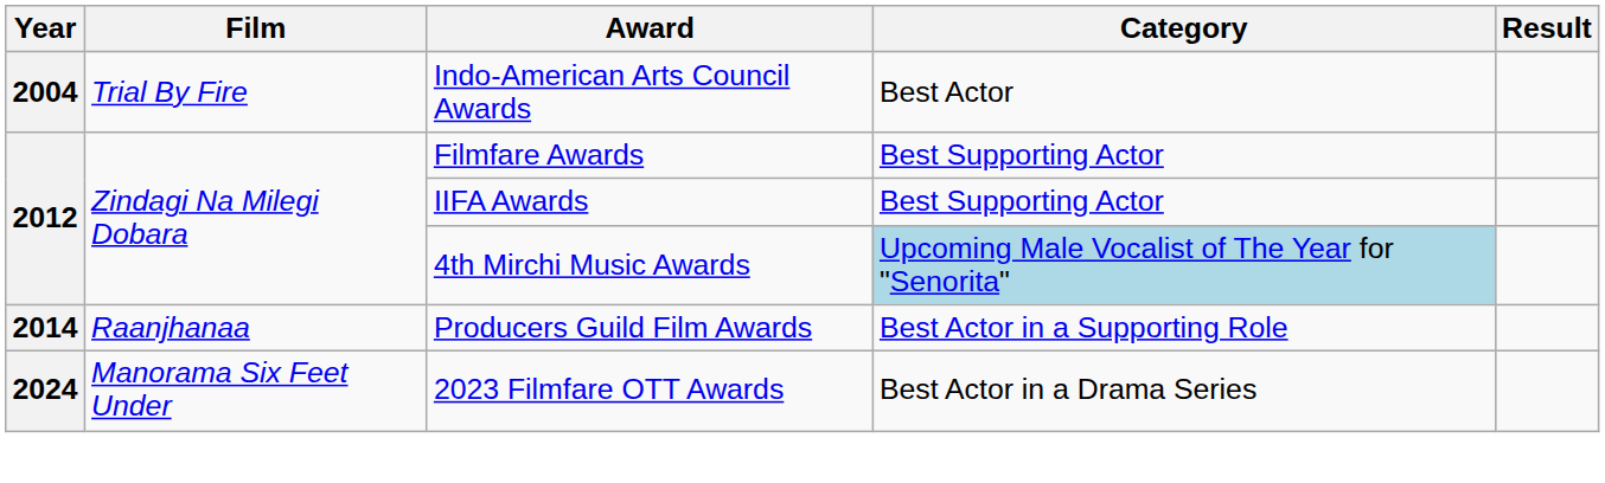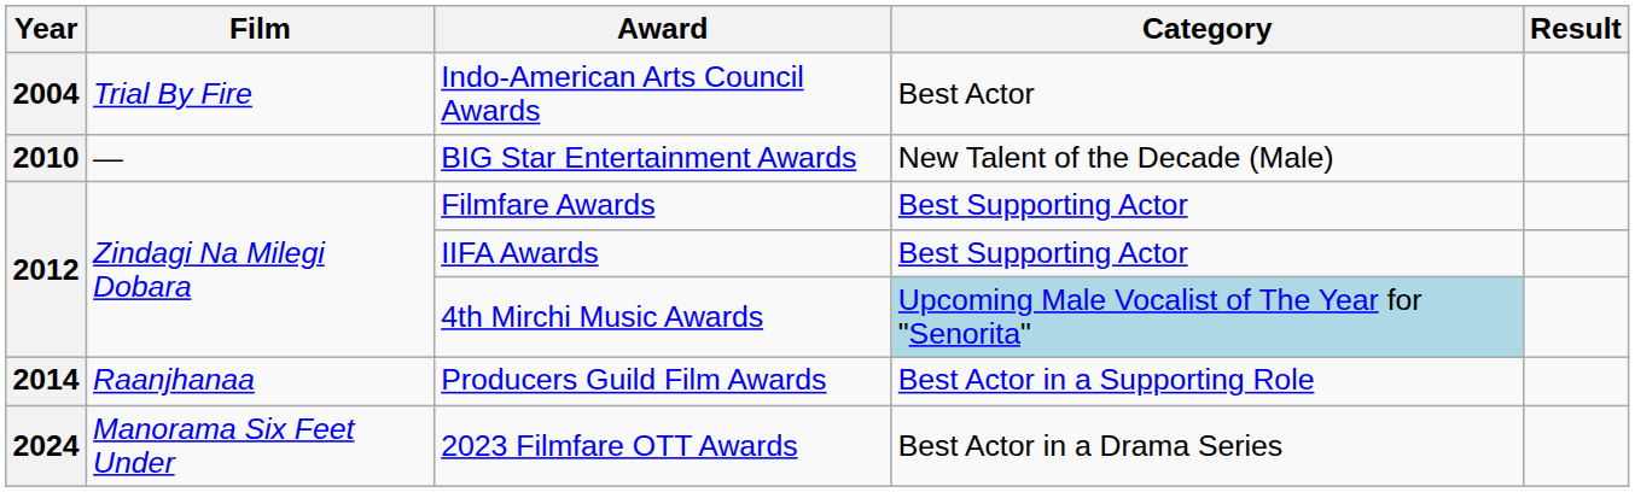+ row: 2010 | — | BIG Star Entertainment Awards | New Talent of the Decade (Male)
